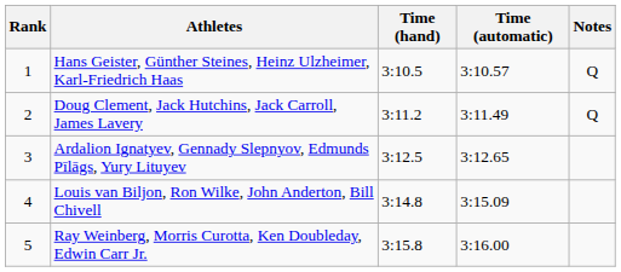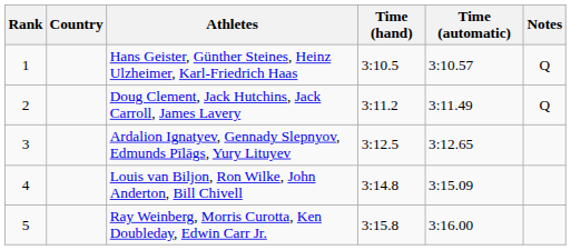+ column: Country
